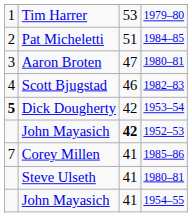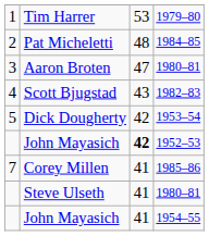Pat Micheletti | column 3: 51 -> 48
Scott Bjugstad | column 3: 46 -> 43
Dick Dougherty | column 1: bold -> normal
